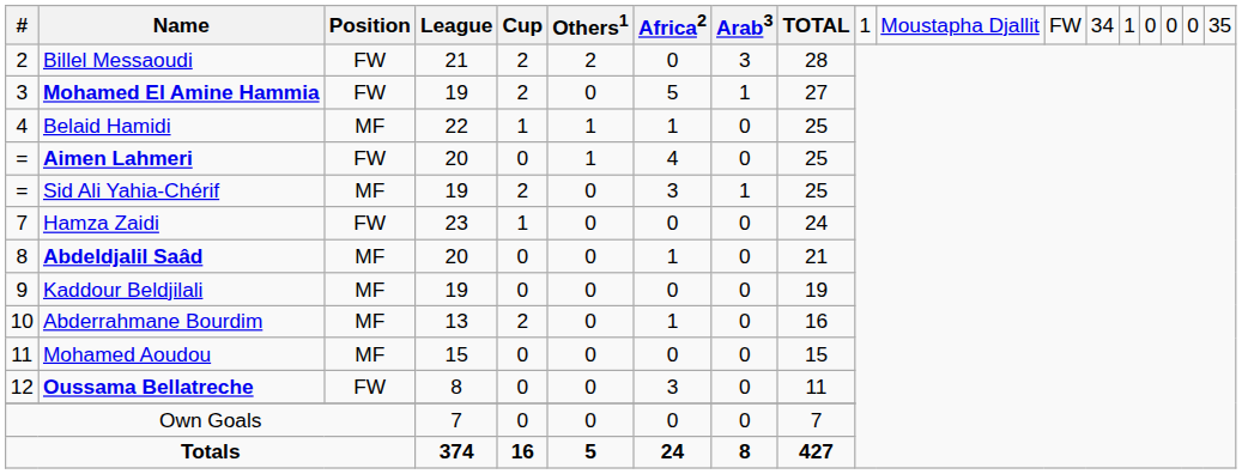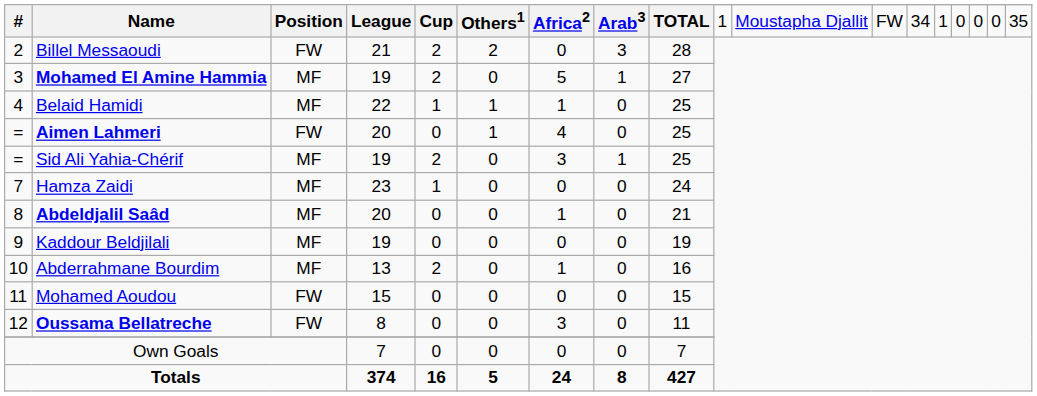Mohamed El Amine Hammia | Position: FW -> MF
Hamza Zaidi | Position: FW -> MF
Mohamed Aoudou | Position: MF -> FW
